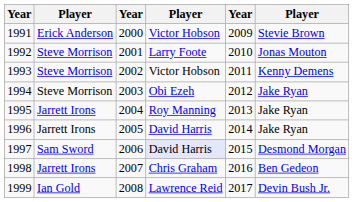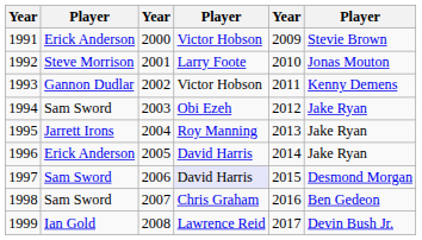1993 | column 2: Steve Morrison -> Gannon Dudlar
1994 | column 2: Steve Morrison -> Sam Sword
1996 | column 2: Jarrett Irons -> Erick Anderson
1998 | column 2: Jarrett Irons -> Sam Sword
